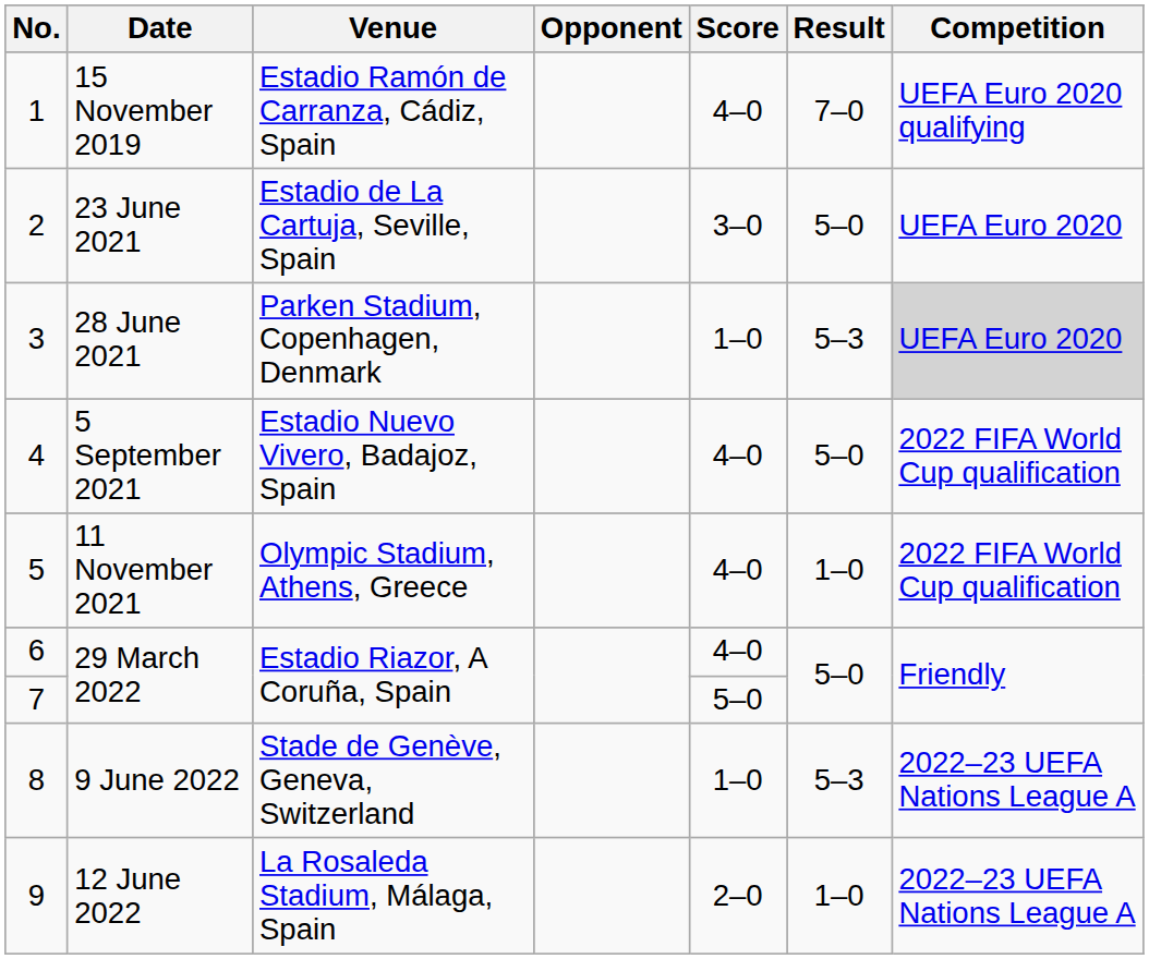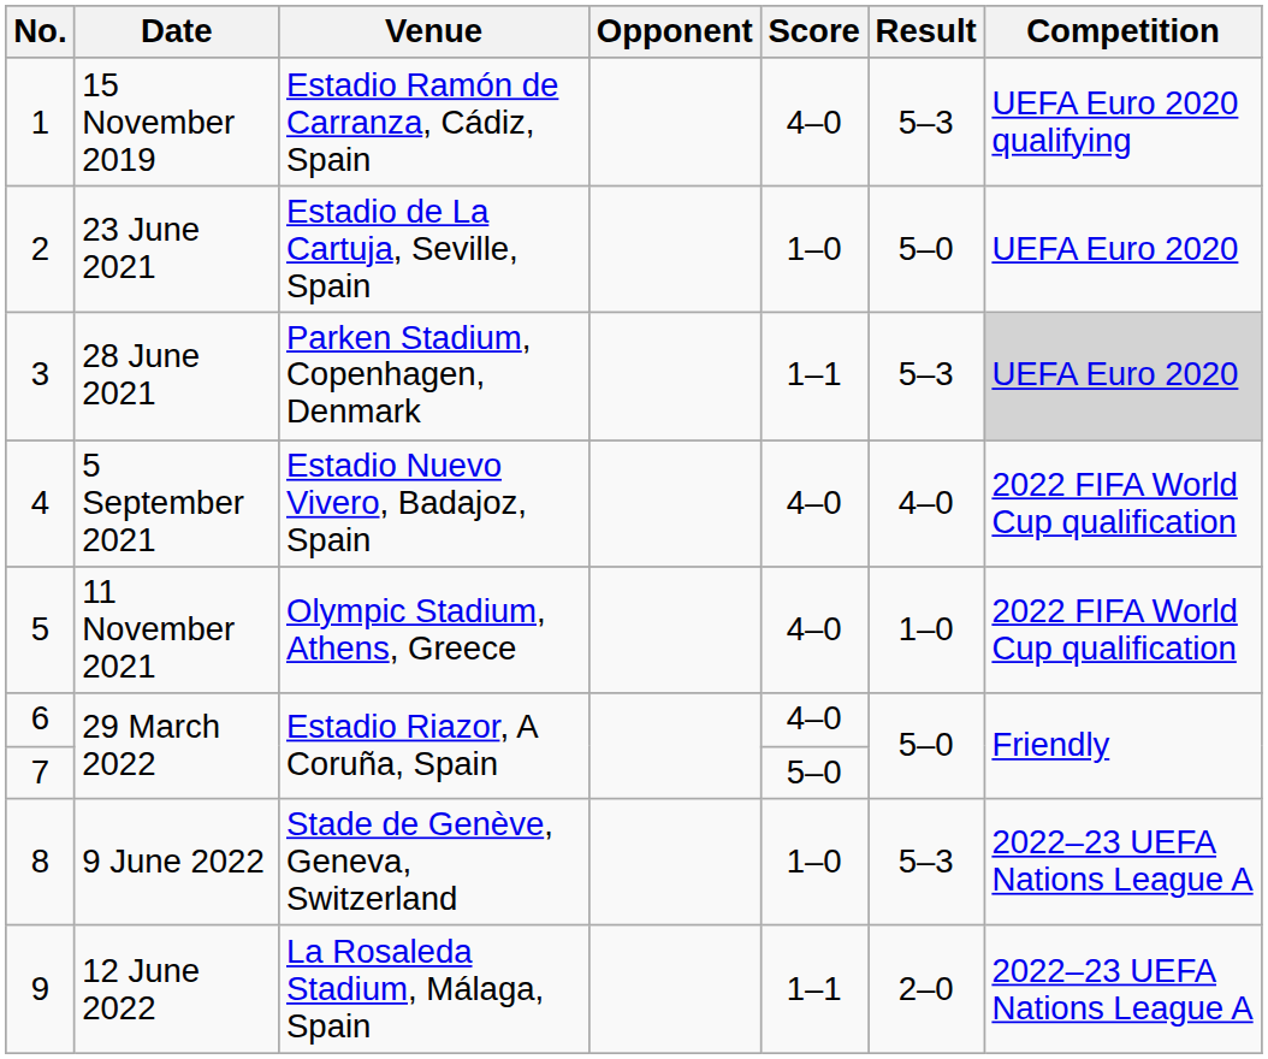1 | Result: 7–0 -> 5–3
2 | Score: 3–0 -> 1–0
3 | Score: 1–0 -> 1–1
4 | Result: 5–0 -> 4–0
9 | Score: 2–0 -> 1–1
9 | Result: 1–0 -> 2–0
